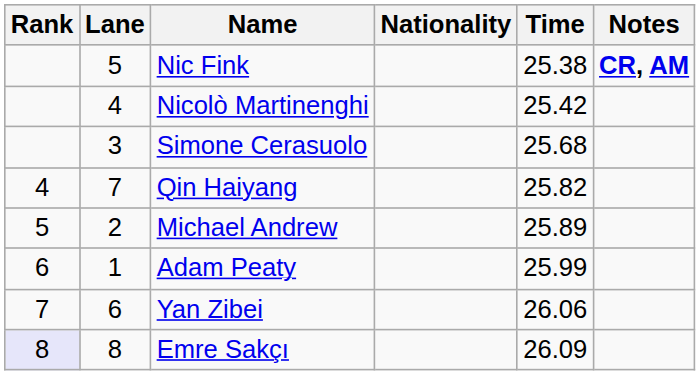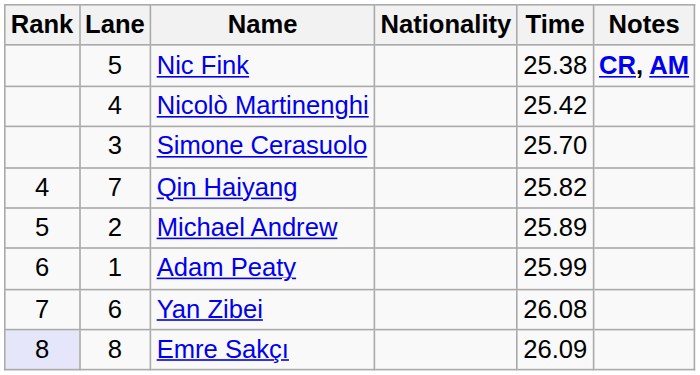Simone Cerasuolo | Time: 25.68 -> 25.70
Yan Zibei | Time: 26.06 -> 26.08
